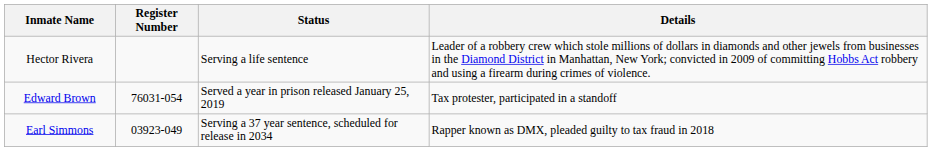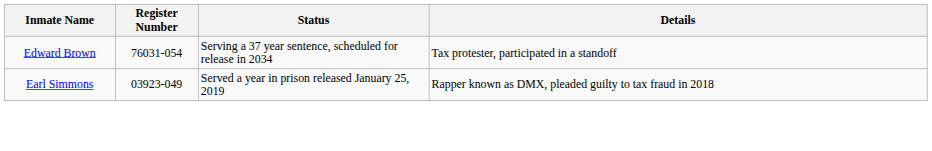- row: Hector Rivera | Serving a life sentence | Leader of a robbery crew which stole millions of dollars in diamonds and other jewels from businesses in the Diamond District in Manhattan, New York; convicted in 2009 of committing Hobbs Act robbery and using a firearm during crimes of violence.
Edward Brown | Status: Served a year in prison released January 25, 2019 -> Serving a 37 year sentence, scheduled for release in 2034
Earl Simmons | Status: Serving a 37 year sentence, scheduled for release in 2034 -> Served a year in prison released January 25, 2019
